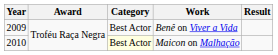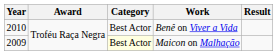Benê on Viver a Vida | Year: 2009 -> 2010
Maicon on Malhação | Year: 2010 -> 2009
